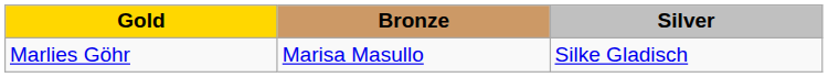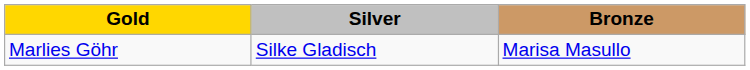columns swapped: Silver <-> Bronze
